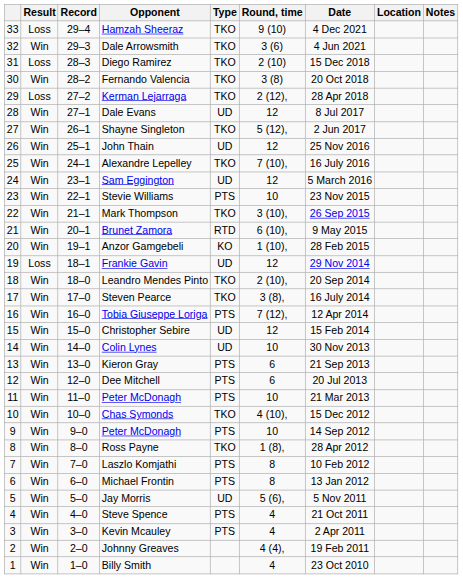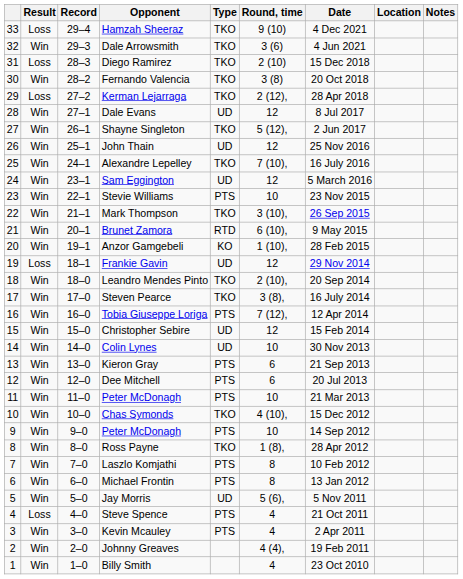Steve Spence | Result: Win -> Loss
